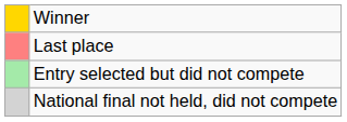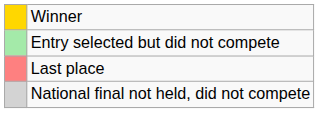rows swapped: Last place <-> Entry selected but did not compete
